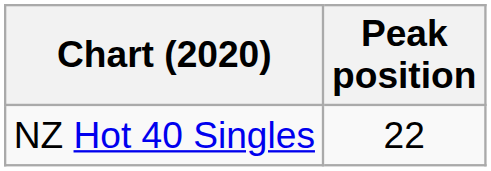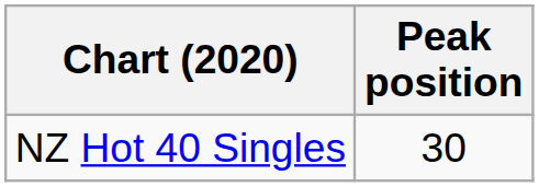NZ Hot 40 Singles | Peak position: 22 -> 30
